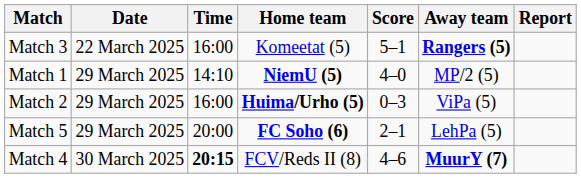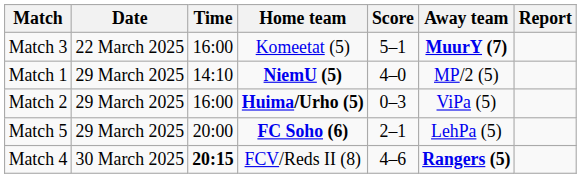Match 3 | Away team: Rangers (5) -> MuurY (7)
Match 4 | Away team: MuurY (7) -> Rangers (5)
